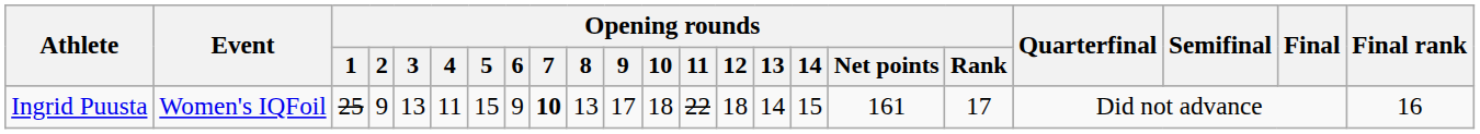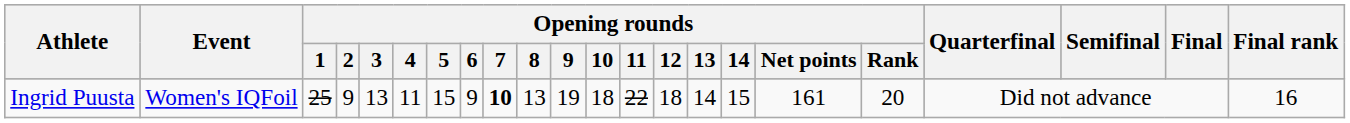Ingrid Puusta | Opening rounds / 9: 17 -> 19
Ingrid Puusta | Opening rounds / Rank: 17 -> 20
